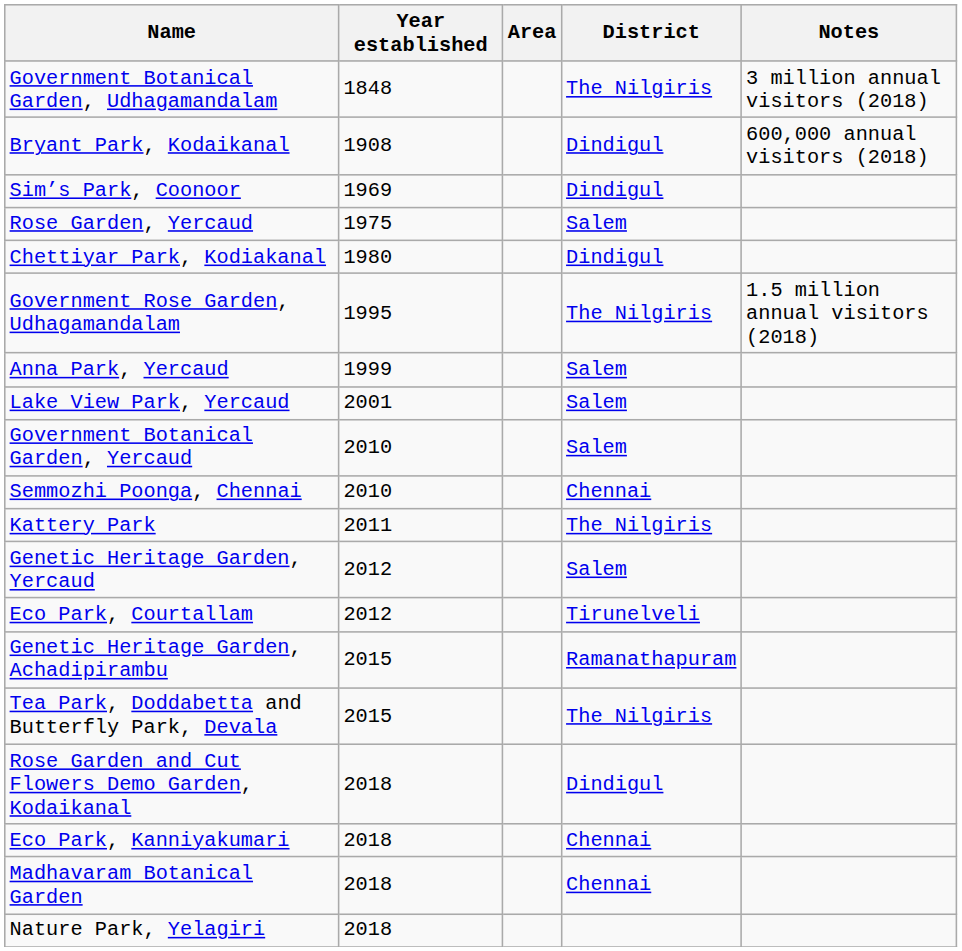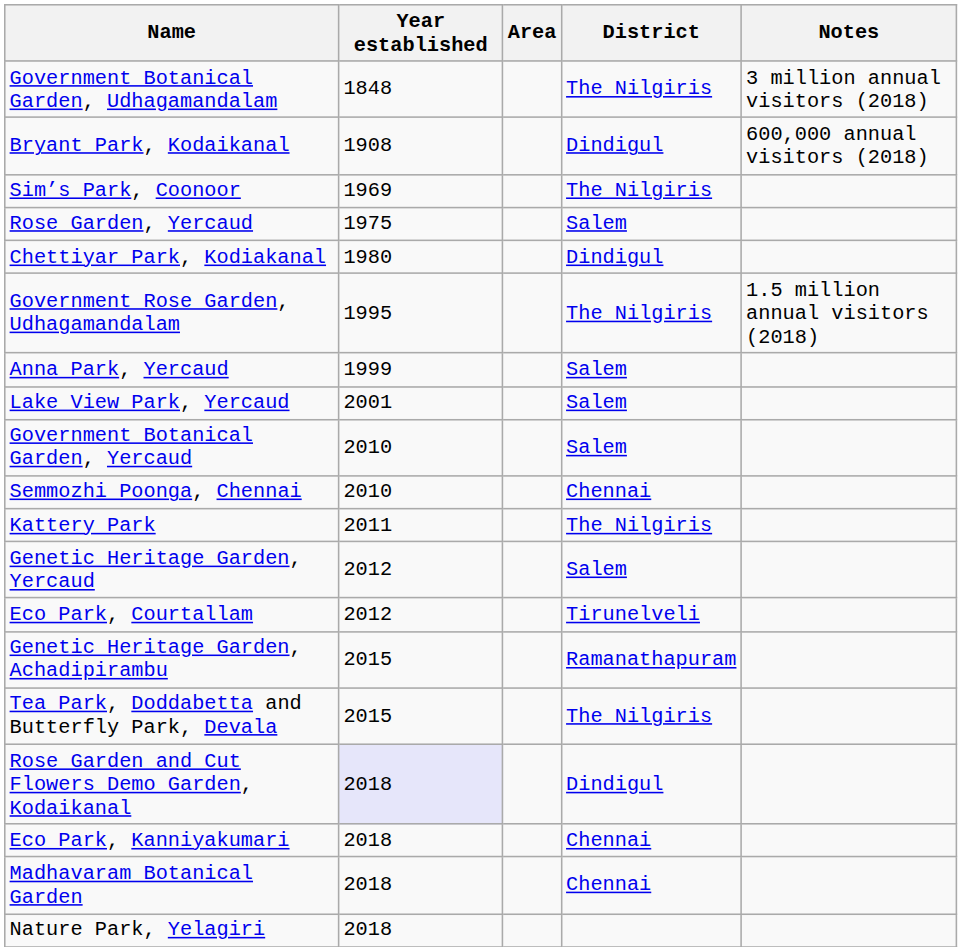Sim’s Park, Coonoor | District: Dindigul -> The Nilgiris
Rose Garden and Cut Flowers Demo Garden, Kodaikanal | Year established: no background -> lavender background
